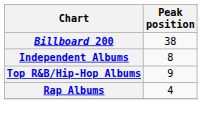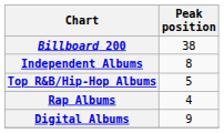Top R&B/Hip-Hop Albums | Peak position: 9 -> 5
+ row: Digital Albums | 9
